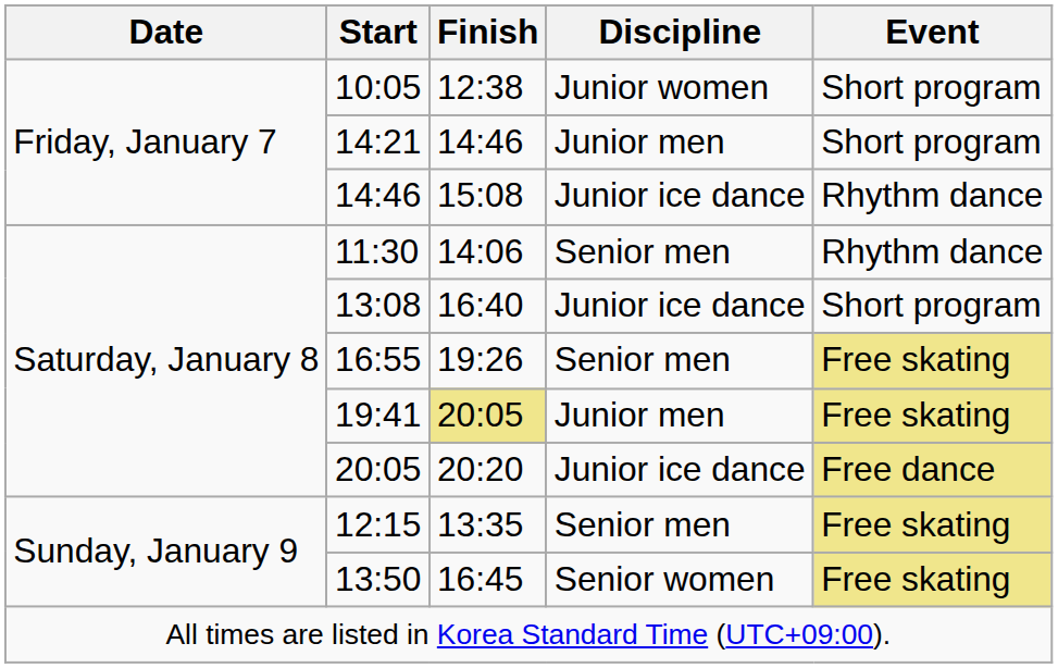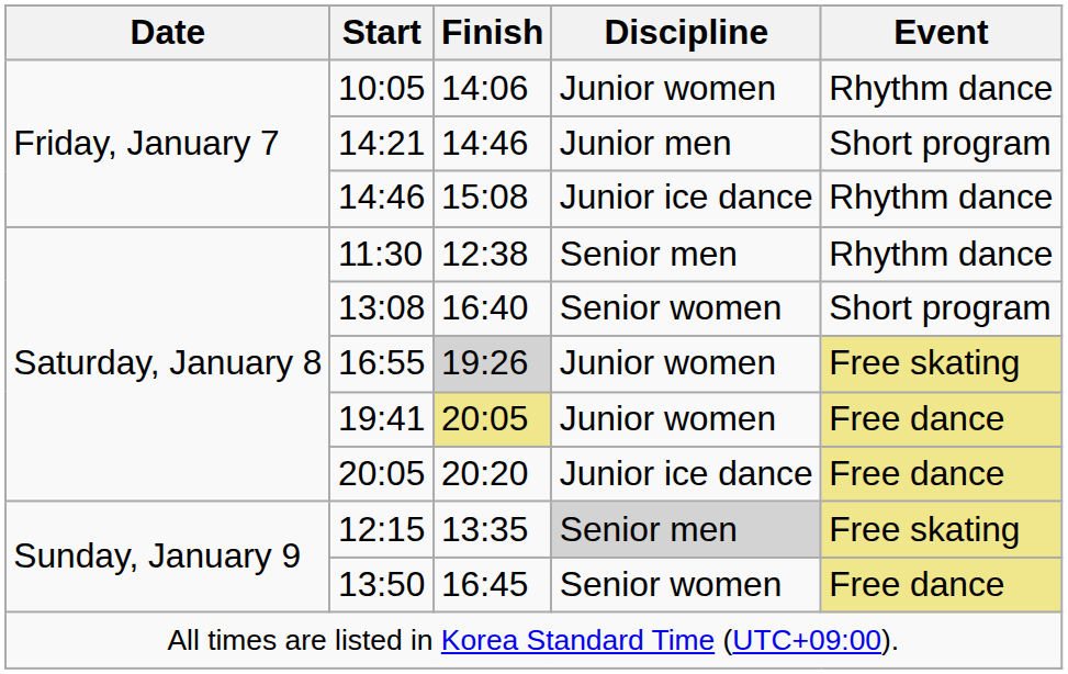10:05 | Finish: 12:38 -> 14:06
10:05 | Event: Short program -> Rhythm dance
11:30 | Finish: 14:06 -> 12:38
13:08 | Discipline: Junior ice dance -> Senior women
16:55 | Finish: no background -> lightgrey background
16:55 | Discipline: Senior men -> Junior women
19:41 | Discipline: Junior men -> Junior women
19:41 | Event: Free skating -> Free dance
12:15 | Discipline: no background -> lightgrey background
13:50 | Event: Free skating -> Free dance
